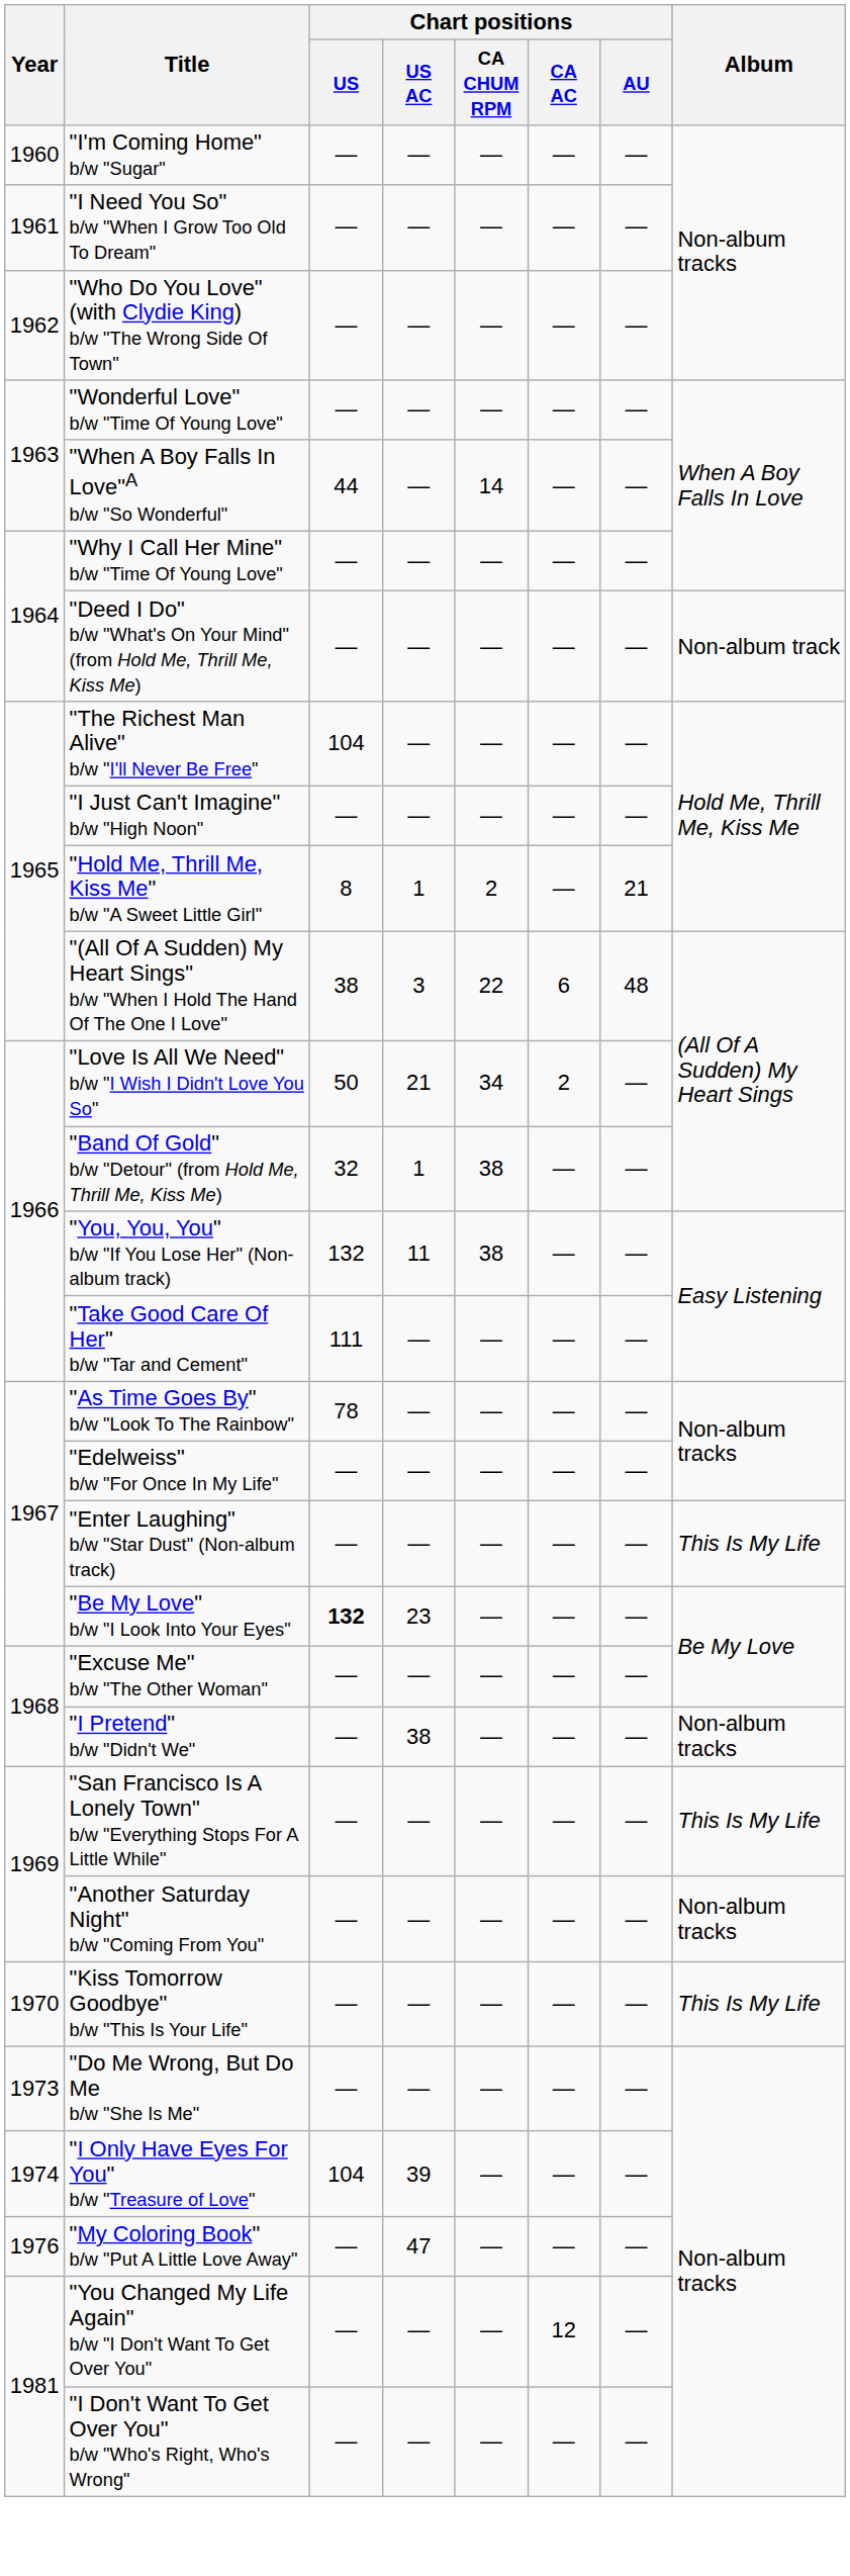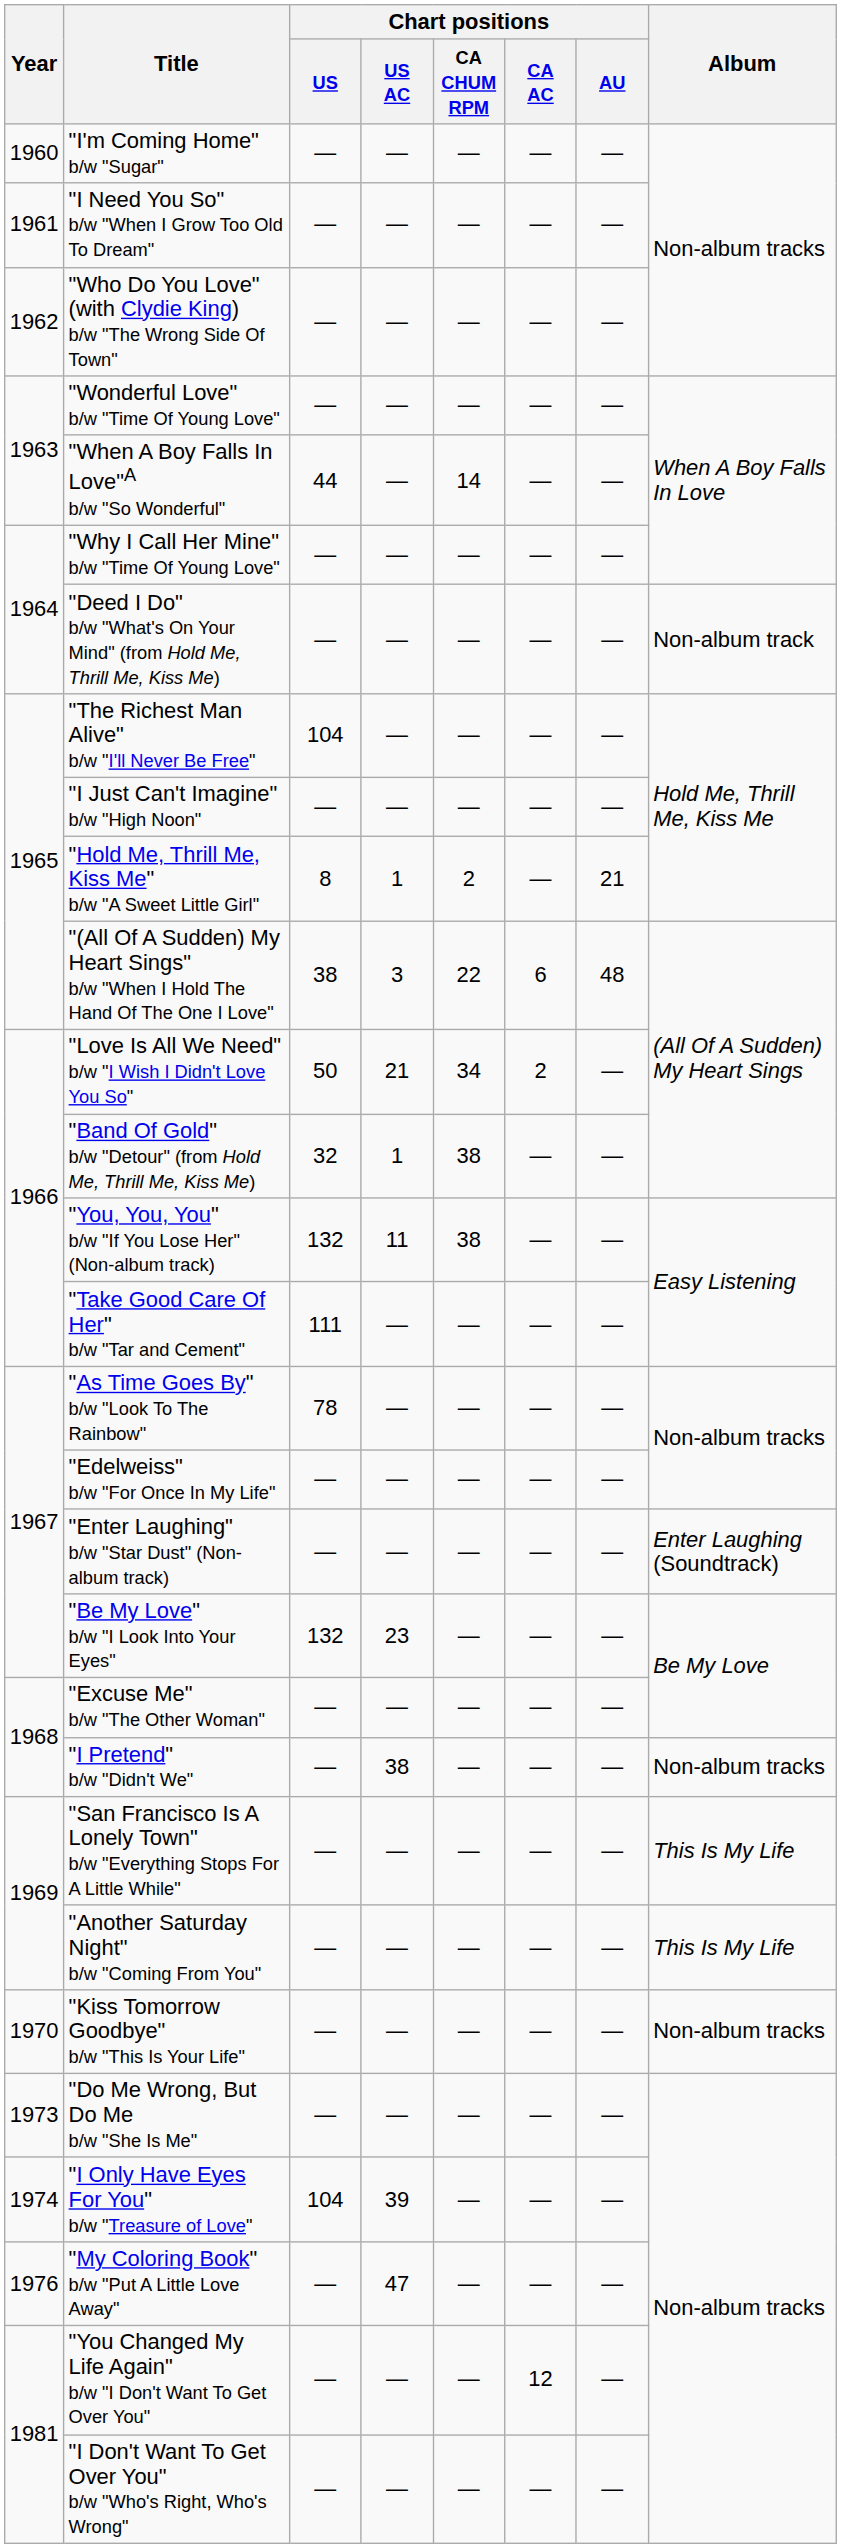"Enter Laughing" b/w "Star Dust" (Non-album track) | Album: This Is My Life -> Enter Laughing (Soundtrack)
"Be My Love" b/w "I Look Into Your Eyes" | Chart positions / US: bold -> normal
"Another Saturday Night" b/w "Coming From You" | Album: Non-album tracks -> This Is My Life
"Kiss Tomorrow Goodbye" b/w "This Is Your Life" | Album: This Is My Life -> Non-album tracks
